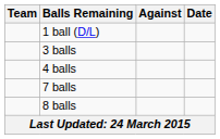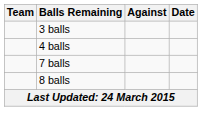- row: 1 ball (D/L)
